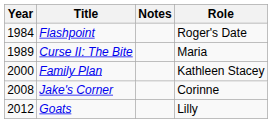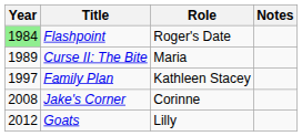columns swapped: Role <-> Notes
Flashpoint | Year: no background -> lightgreen background
Family Plan | Year: 2000 -> 1997
